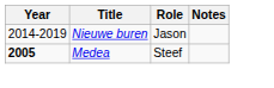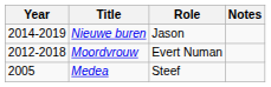+ row: 2012-2018 | Moordvrouw | Evert Numan
Medea | Year: bold -> normal
